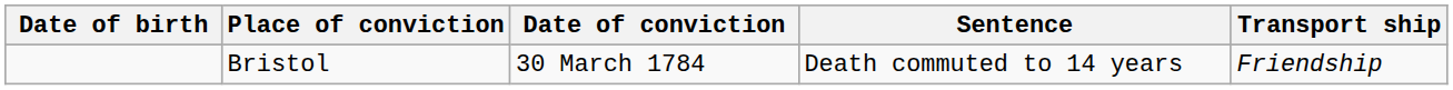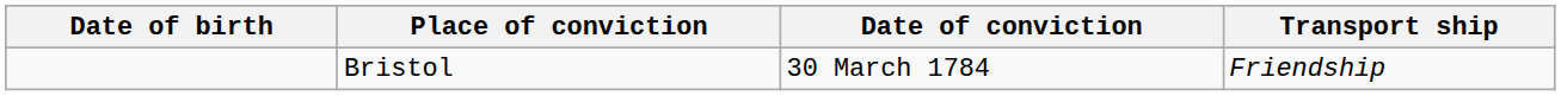- column: Sentence | Death commuted to 14 years
